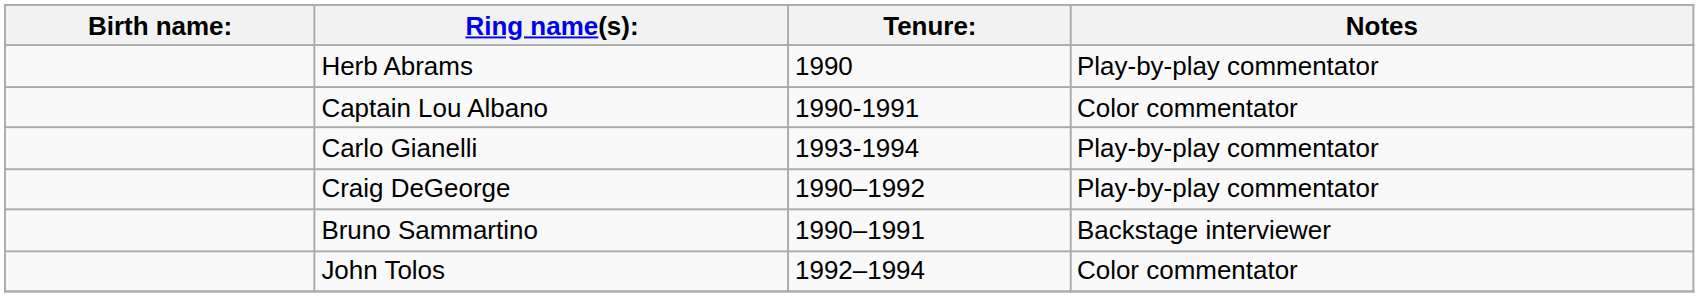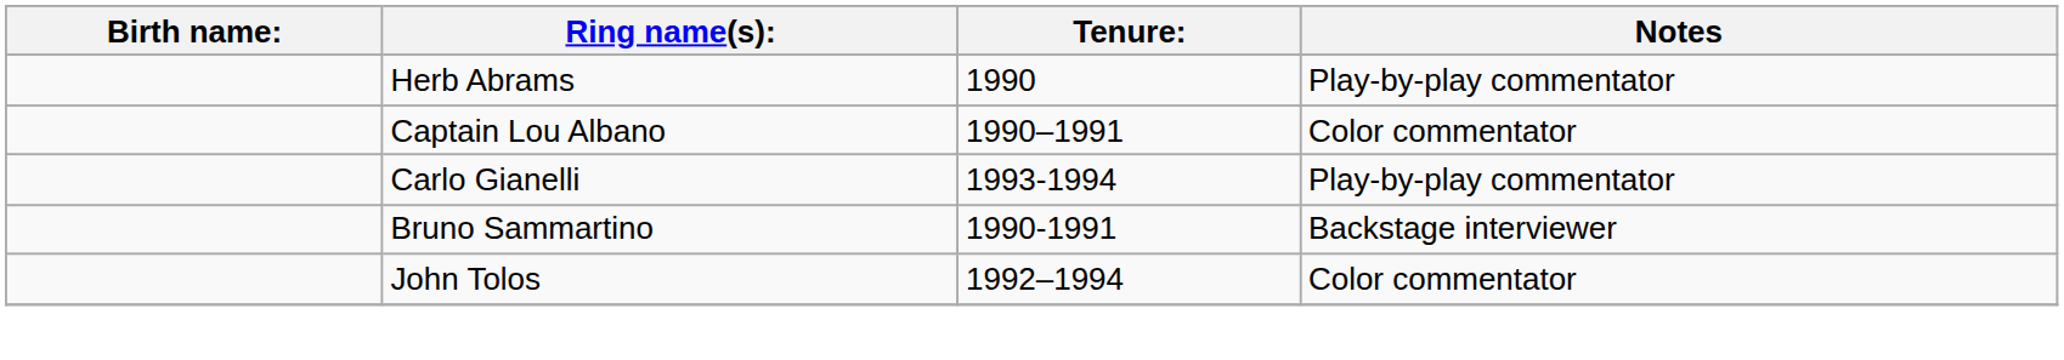Captain Lou Albano | Tenure:: 1990-1991 -> 1990–1991
- row: Craig DeGeorge | 1990–1992 | Play-by-play commentator
Bruno Sammartino | Tenure:: 1990–1991 -> 1990-1991
